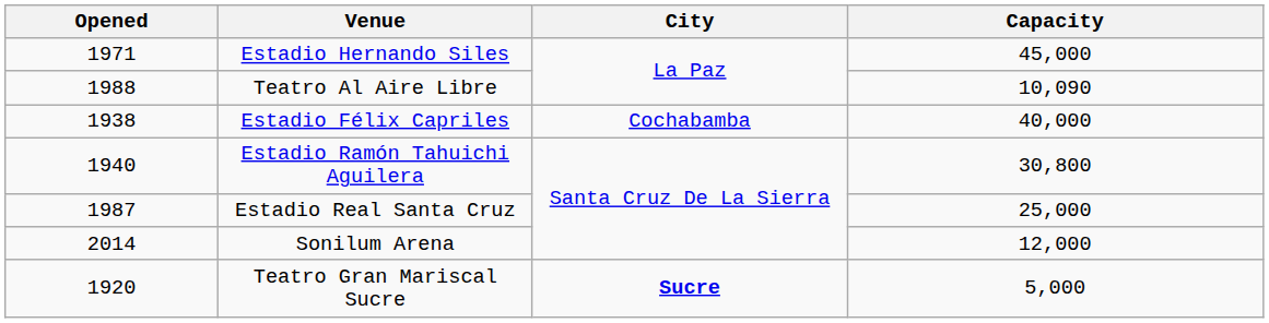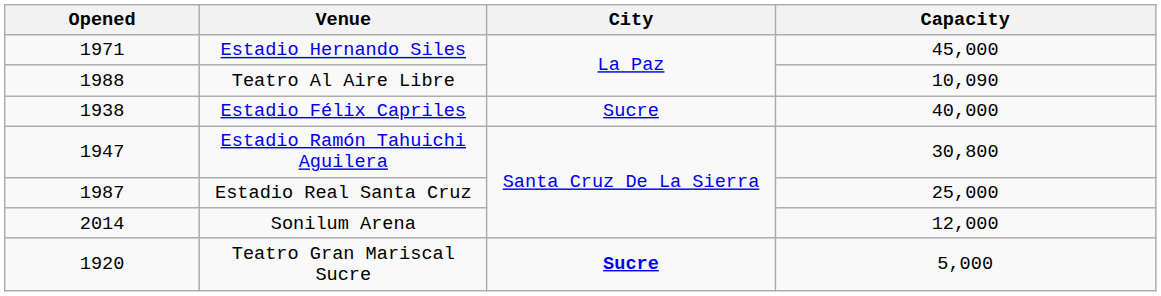Estadio Félix Capriles | City: Cochabamba -> Sucre
Estadio Ramón Tahuichi Aguilera | Opened: 1940 -> 1947
